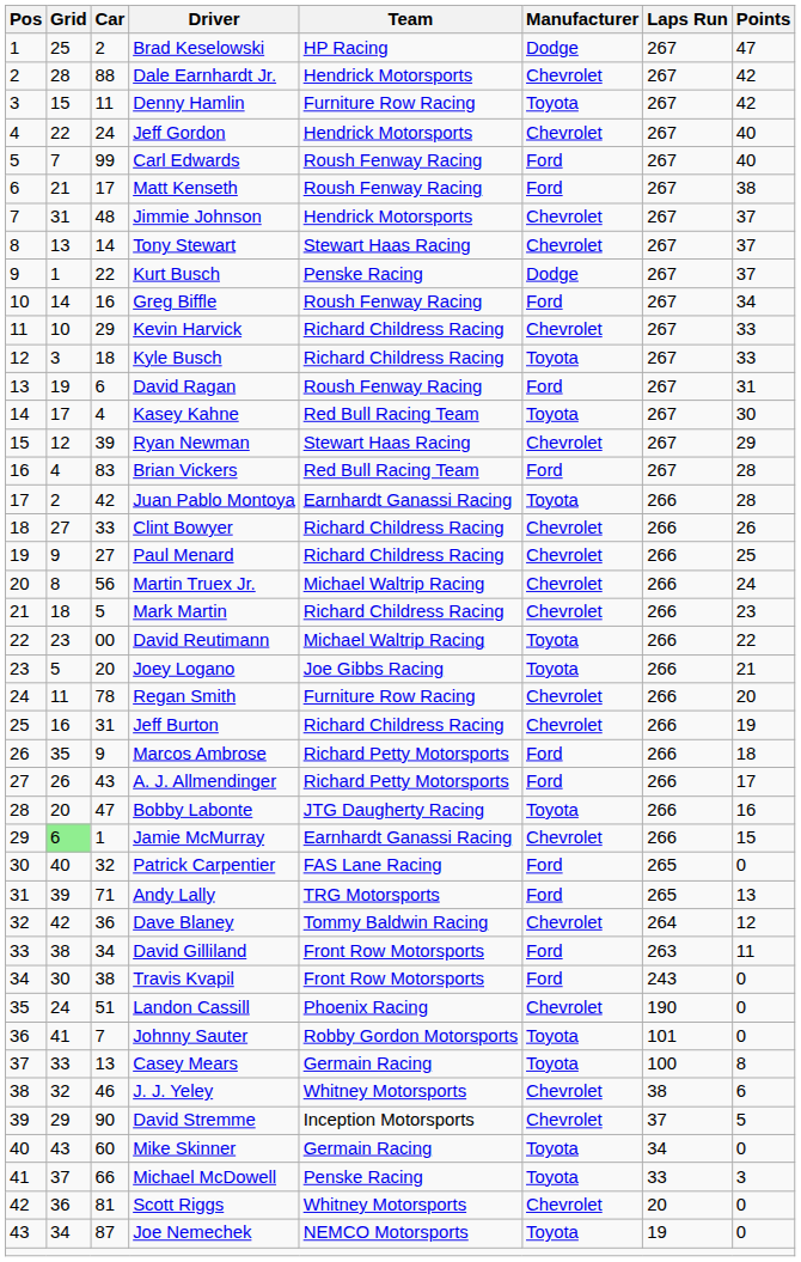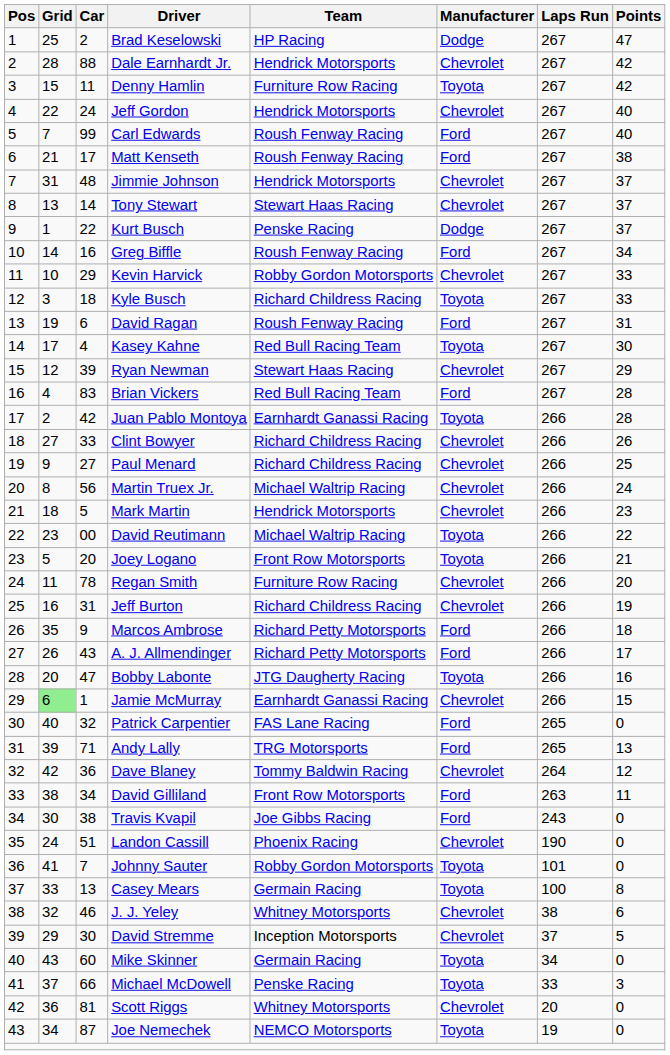Kevin Harvick | Team: Richard Childress Racing -> Robby Gordon Motorsports
Mark Martin | Team: Richard Childress Racing -> Hendrick Motorsports
Joey Logano | Team: Joe Gibbs Racing -> Front Row Motorsports
Travis Kvapil | Team: Front Row Motorsports -> Joe Gibbs Racing
David Stremme | Car: 90 -> 30
